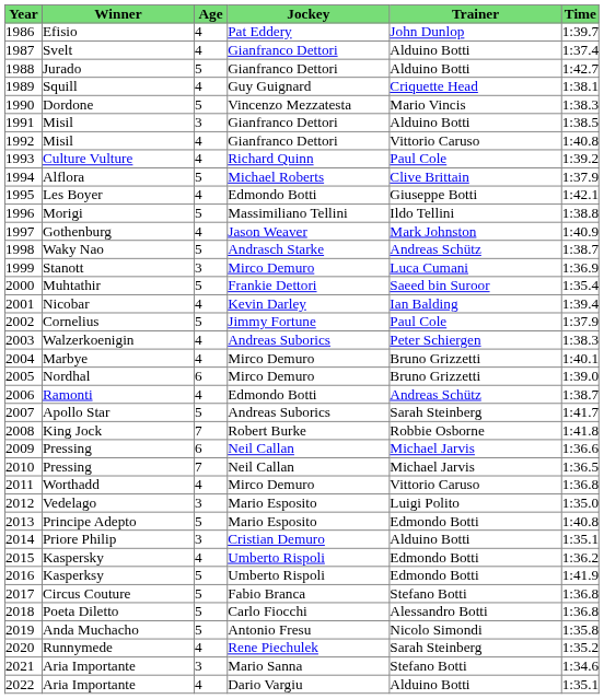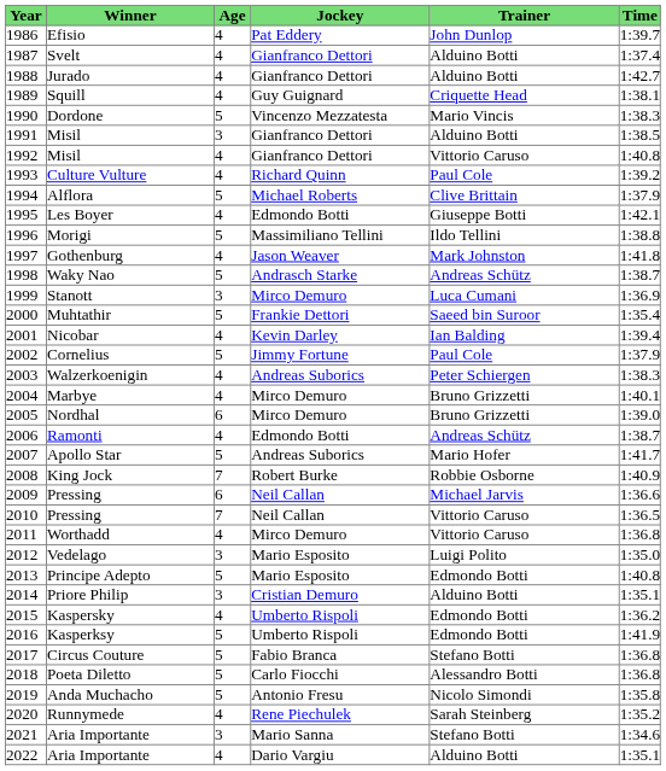Jurado | Age: 5 -> 4
Gothenburg | Time: 1:40.9 -> 1:41.8
Apollo Star | Trainer: Sarah Steinberg -> Mario Hofer
King Jock | Time: 1:41.8 -> 1:40.9
2010 / Pressing | Trainer: Michael Jarvis -> Vittorio Caruso
